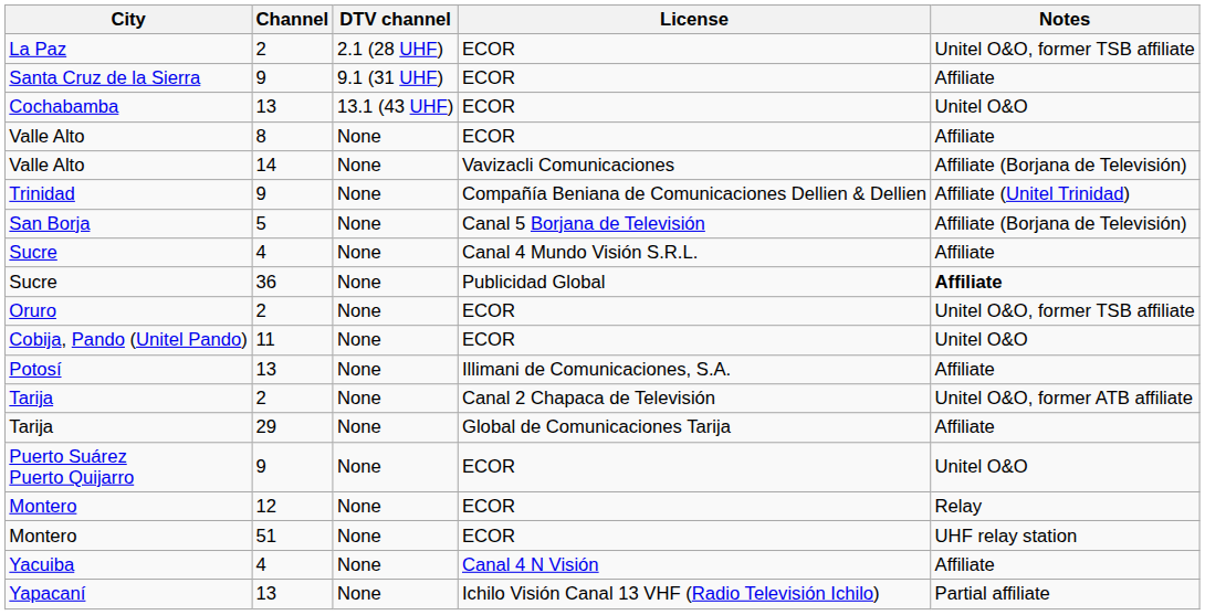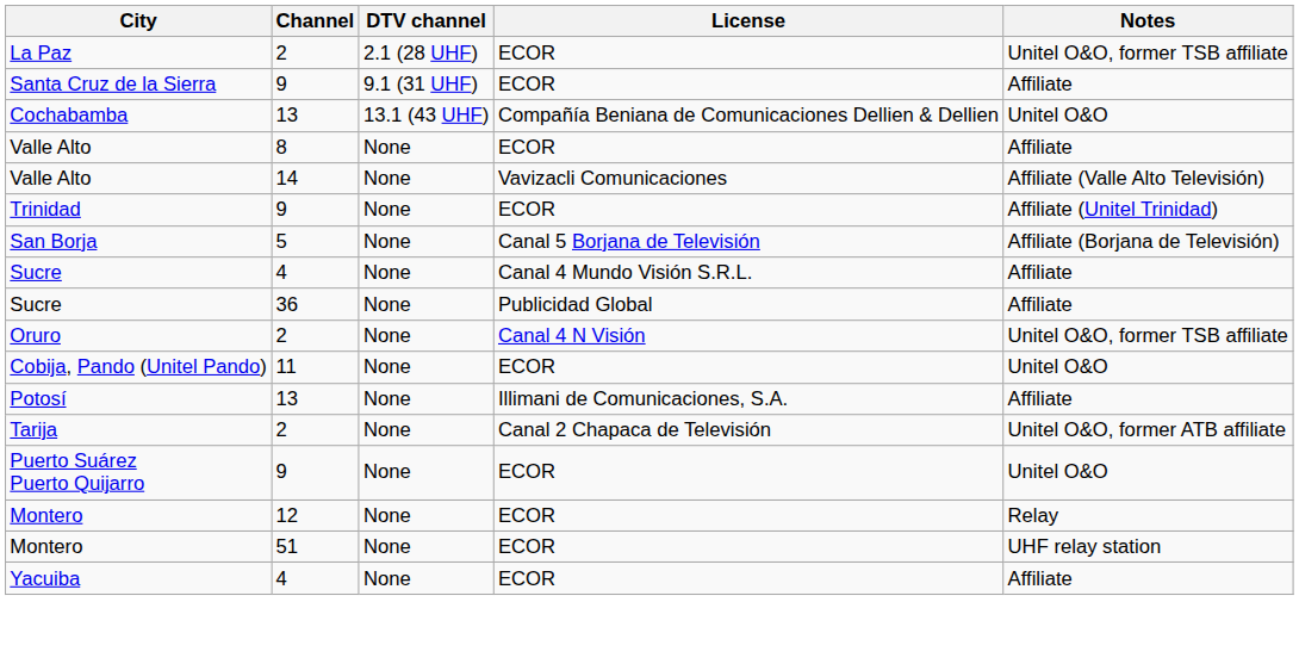Cochabamba | License: ECOR -> Compañía Beniana de Comunicaciones Dellien & Dellien
Valle Alto / 14 | Notes: Affiliate (Borjana de Televisión) -> Affiliate (Valle Alto Televisión)
Trinidad | License: Compañía Beniana de Comunicaciones Dellien & Dellien -> ECOR
Sucre / 36 | Notes: bold -> normal
Oruro | License: ECOR -> Canal 4 N Visión
- row: Tarija | 29 | None | Global de Comunicaciones Tarija | Affiliate
Yacuiba | License: Canal 4 N Visión -> ECOR
- row: Yapacaní | 13 | None | Ichilo Visión Canal 13 VHF (Radio Televisión Ichilo) | Partial affiliate
